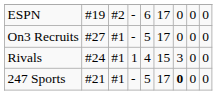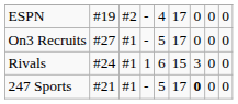ESPN | column 5: 6 -> 4
Rivals | column 5: 4 -> 6
